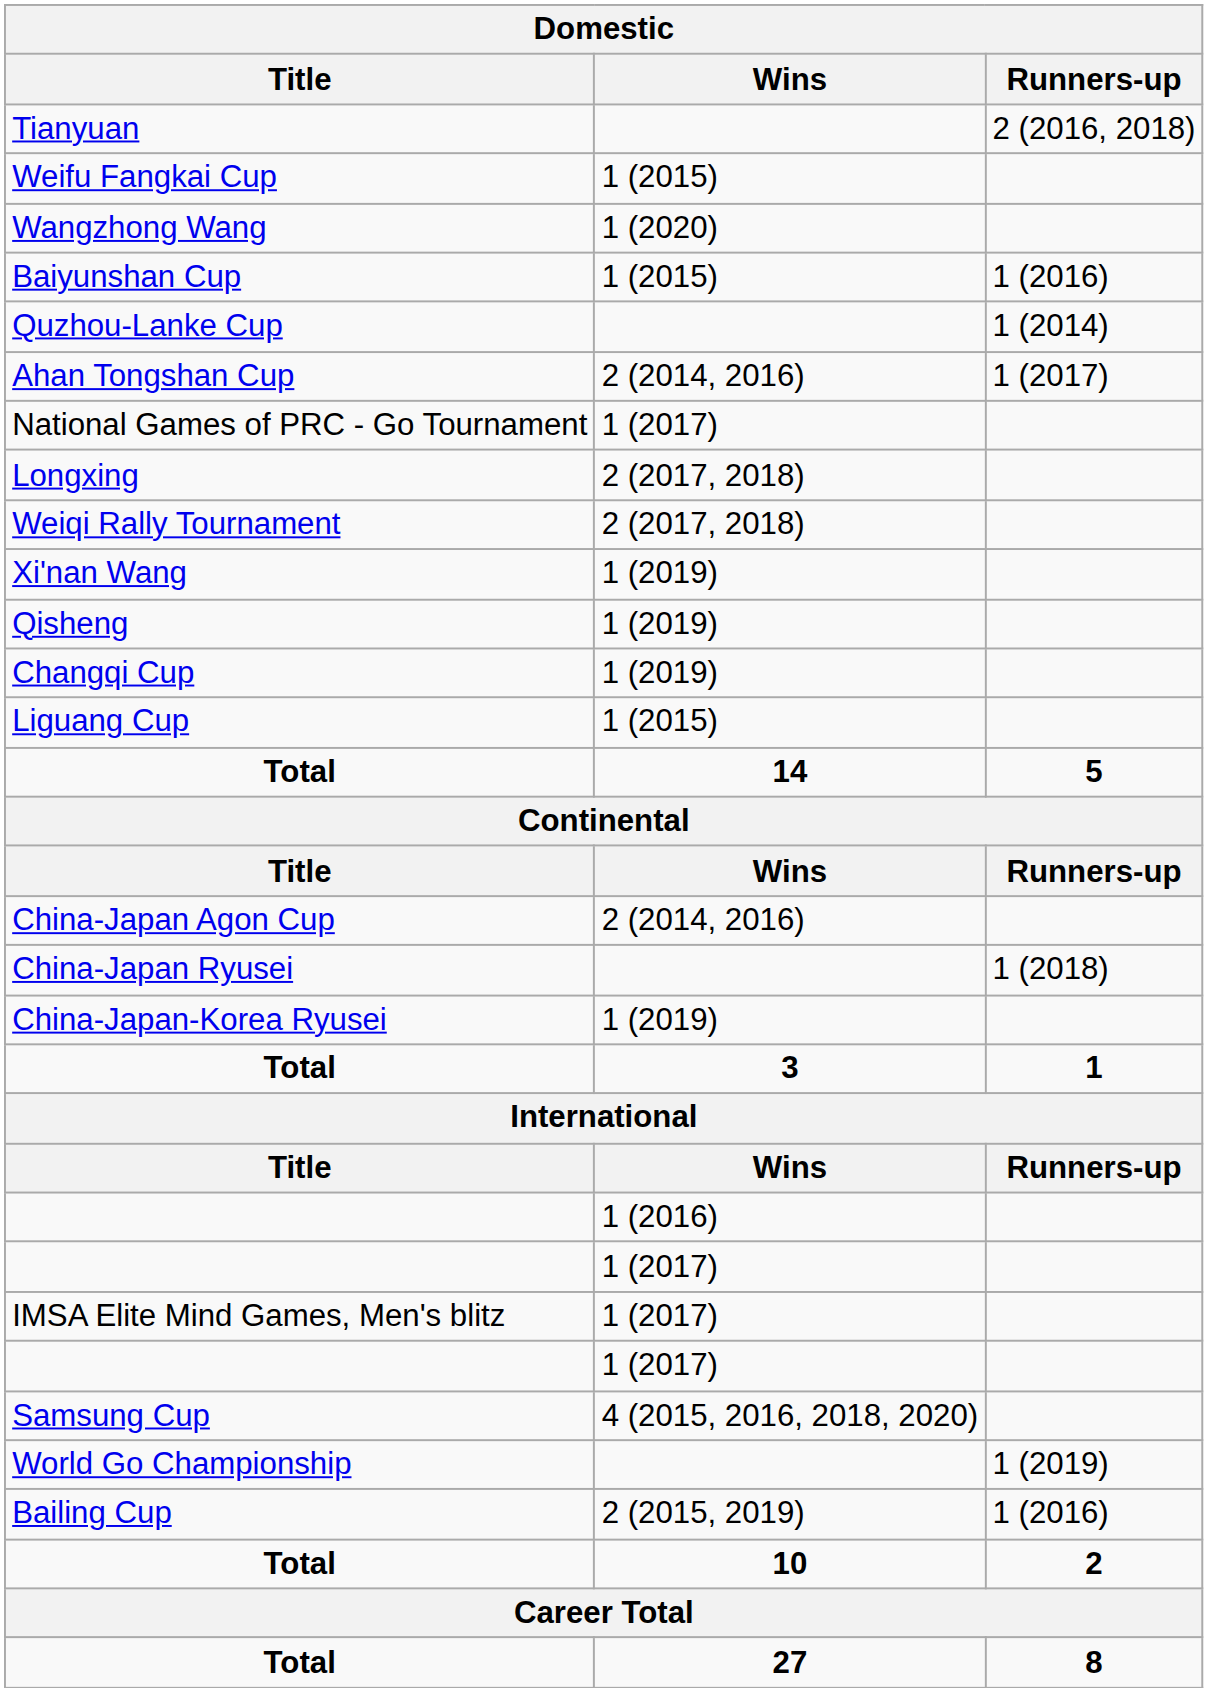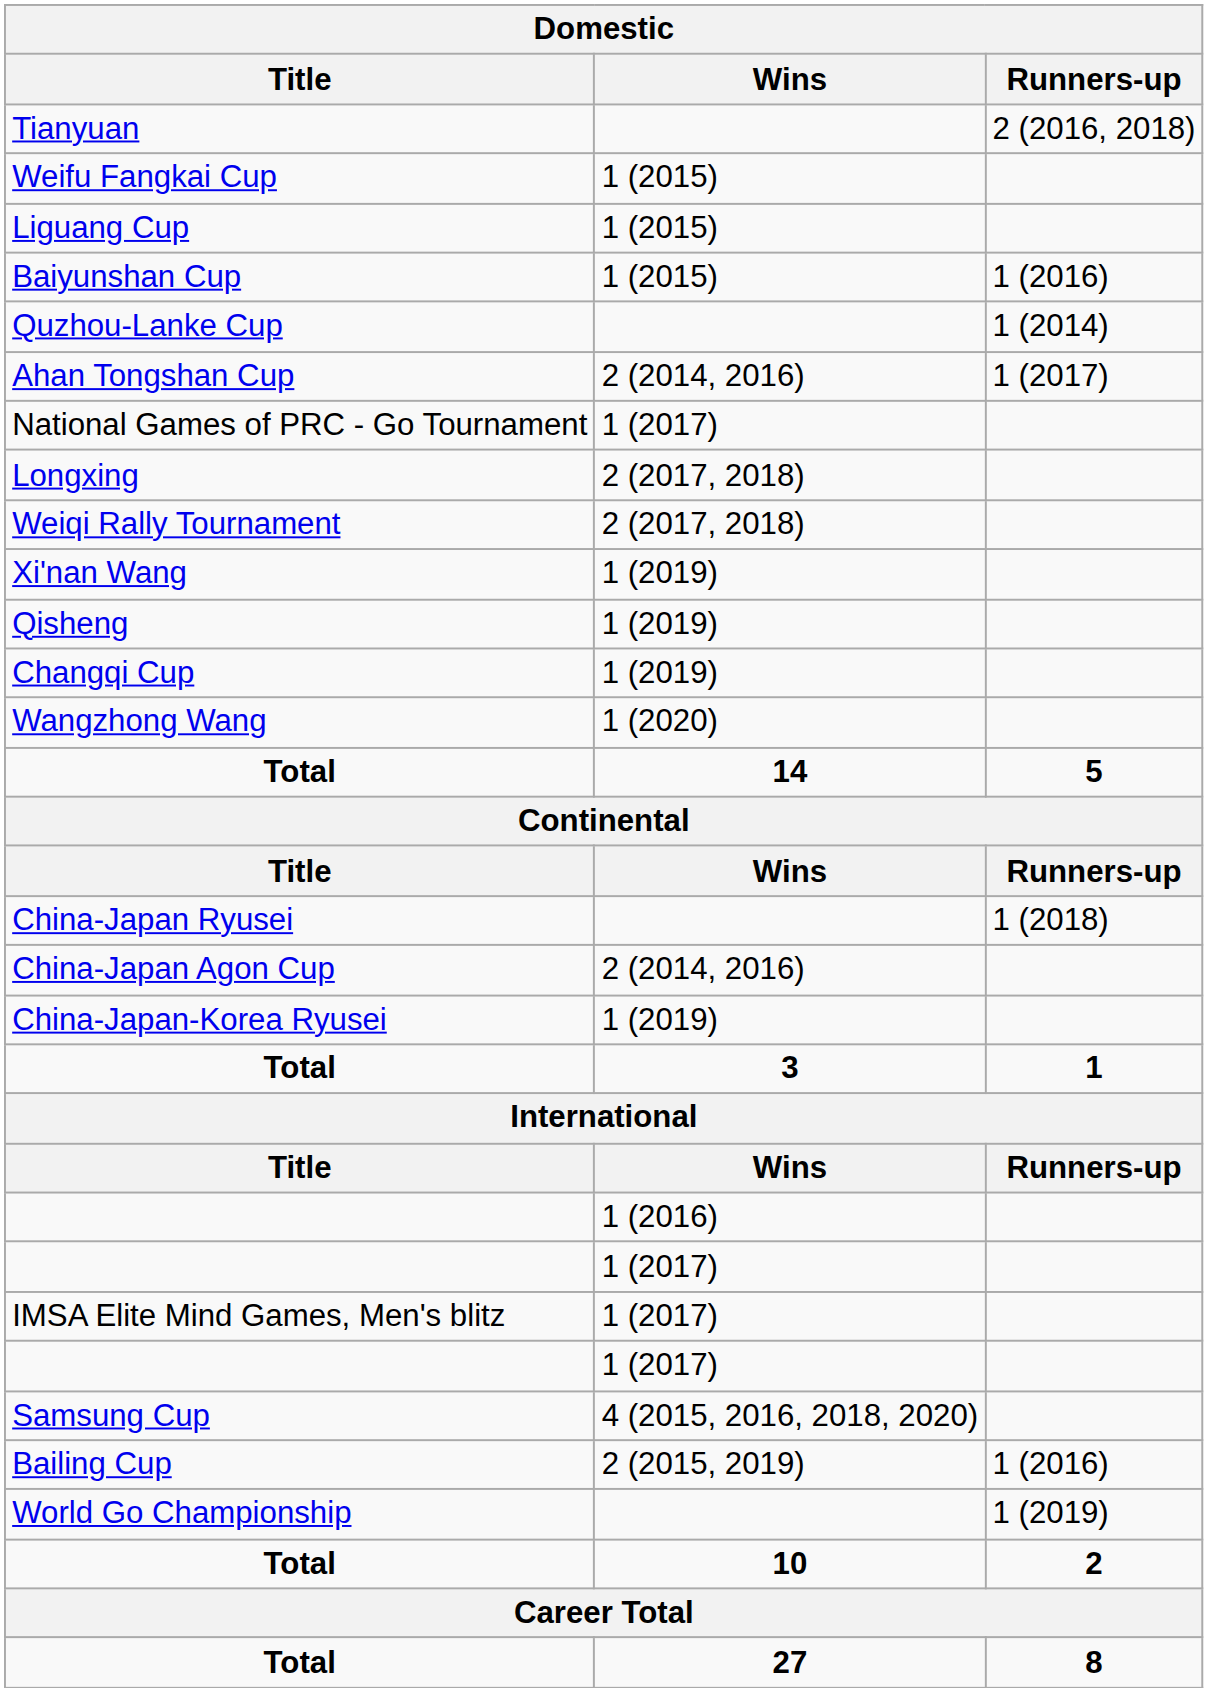rows swapped: Liguang Cup <-> Wangzhong Wang
rows swapped: China-Japan Agon Cup <-> China-Japan Ryusei
rows swapped: Bailing Cup <-> World Go Championship
